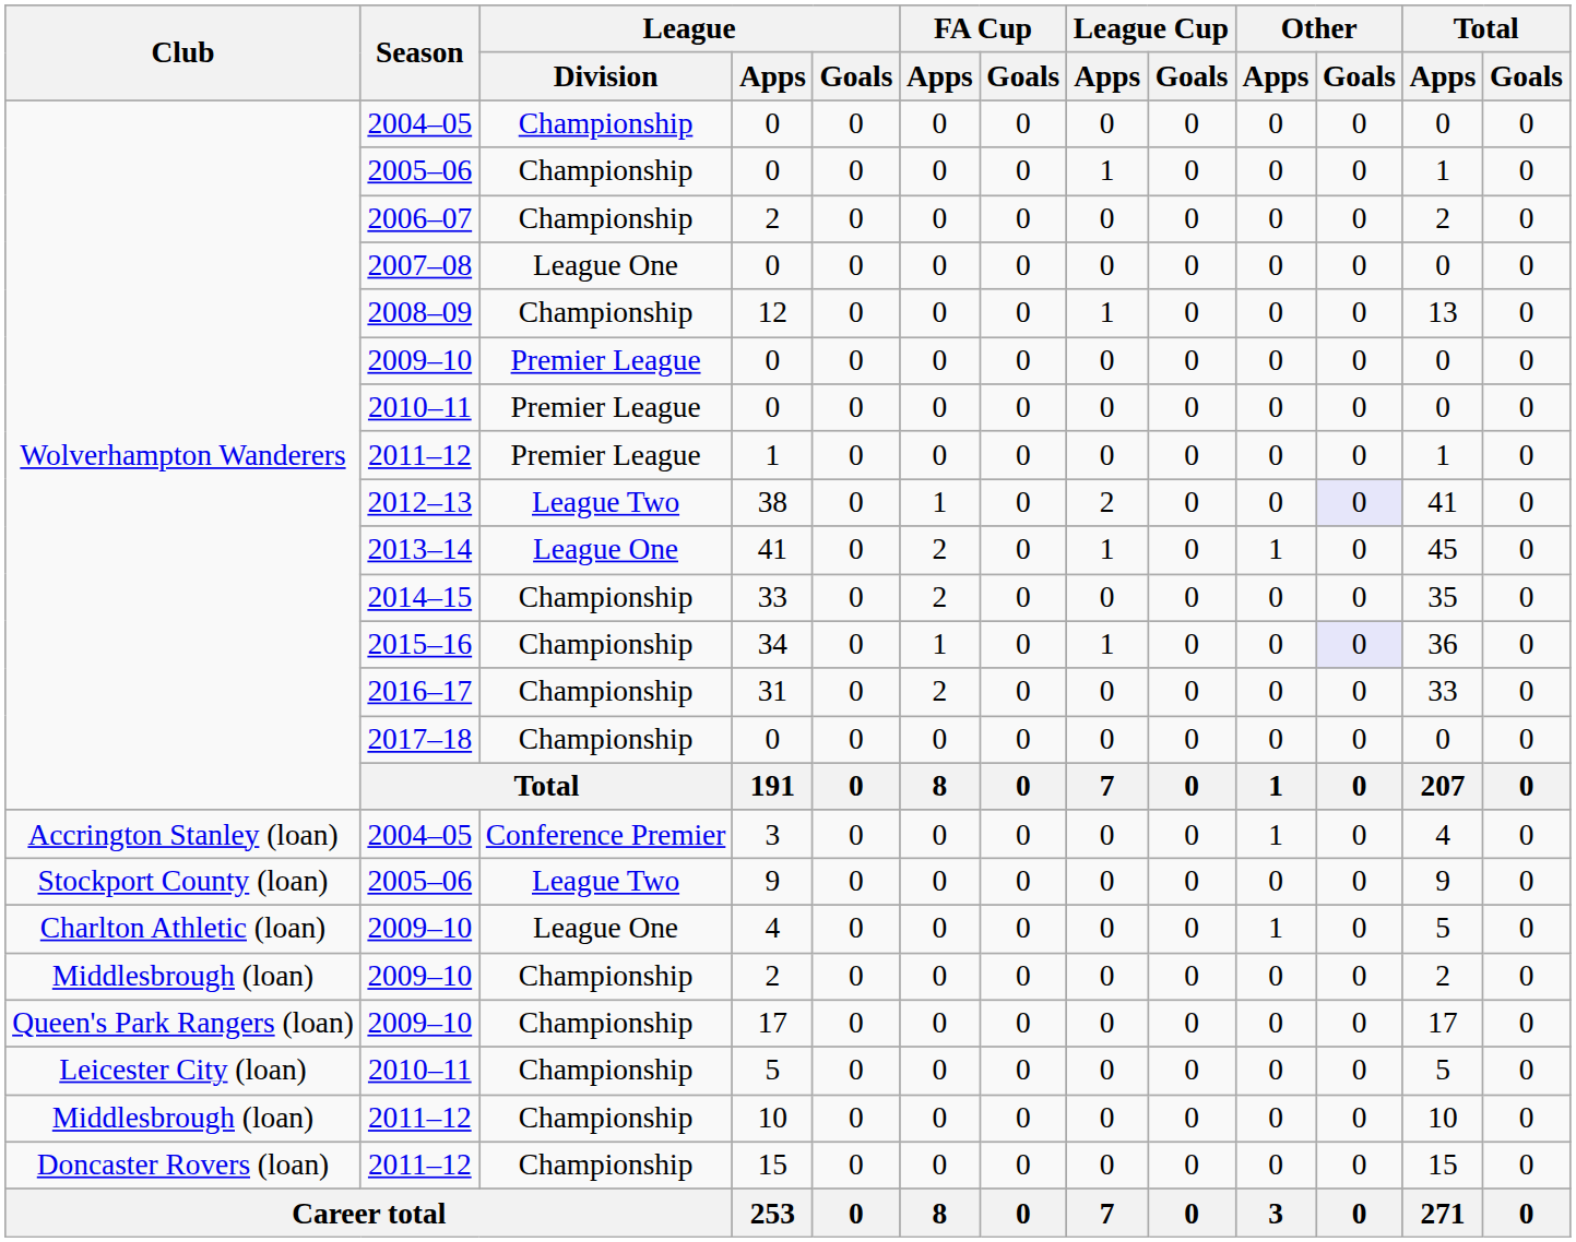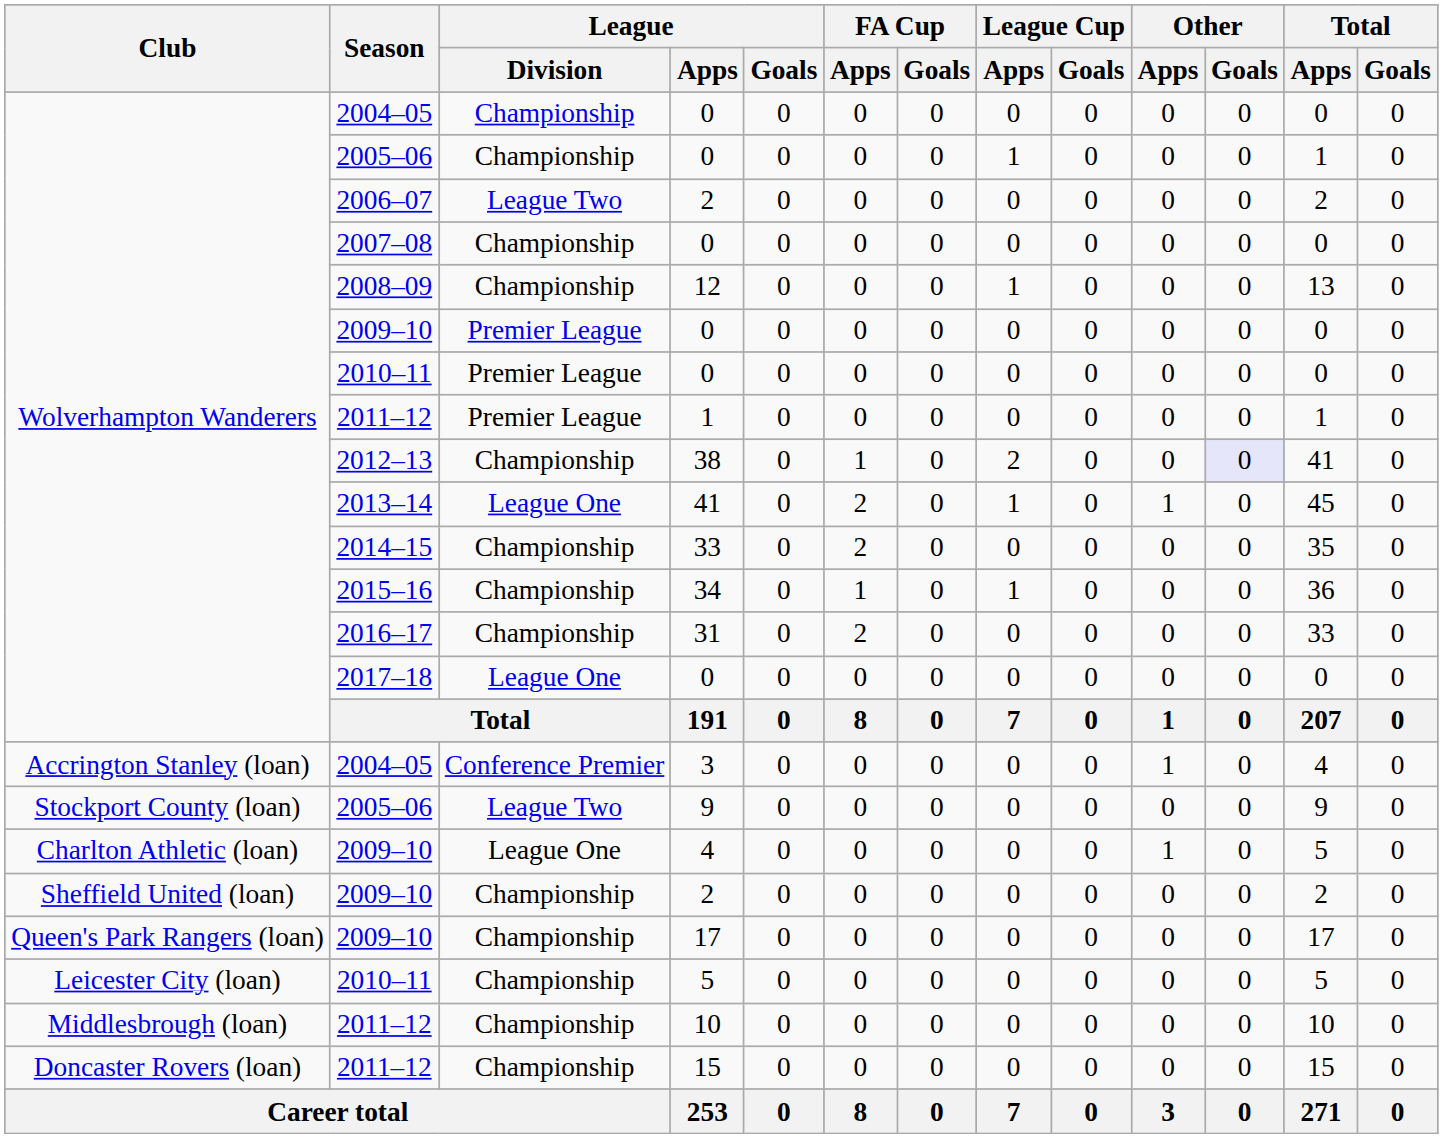2006–07 / 2 | League / Division: Championship -> League Two
2007–08 / 0 | League / Division: League One -> Championship
38 | League / Division: League Two -> Championship
34 | Other / Goals: lavender background -> no background
2017–18 / 0 | League / Division: Championship -> League One
2009–10 / 2 | Club: Middlesbrough (loan) -> Sheffield United (loan)
